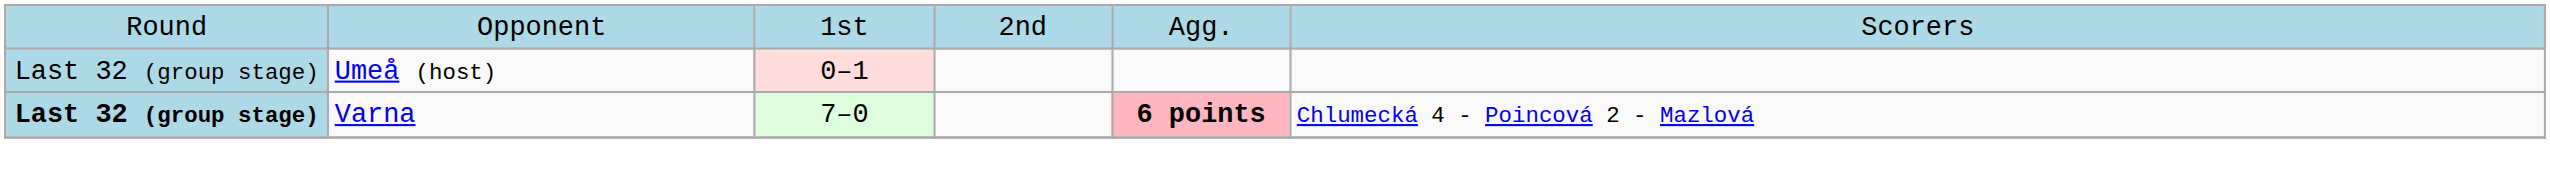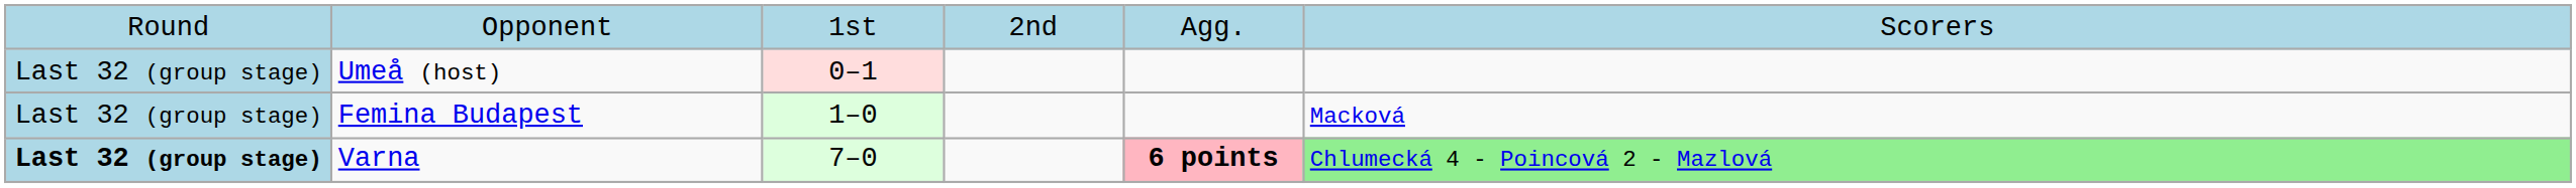+ row: Last 32 (group stage) | Femina Budapest | 1–0 | Macková
Varna | column 6: no background -> lightgreen background
